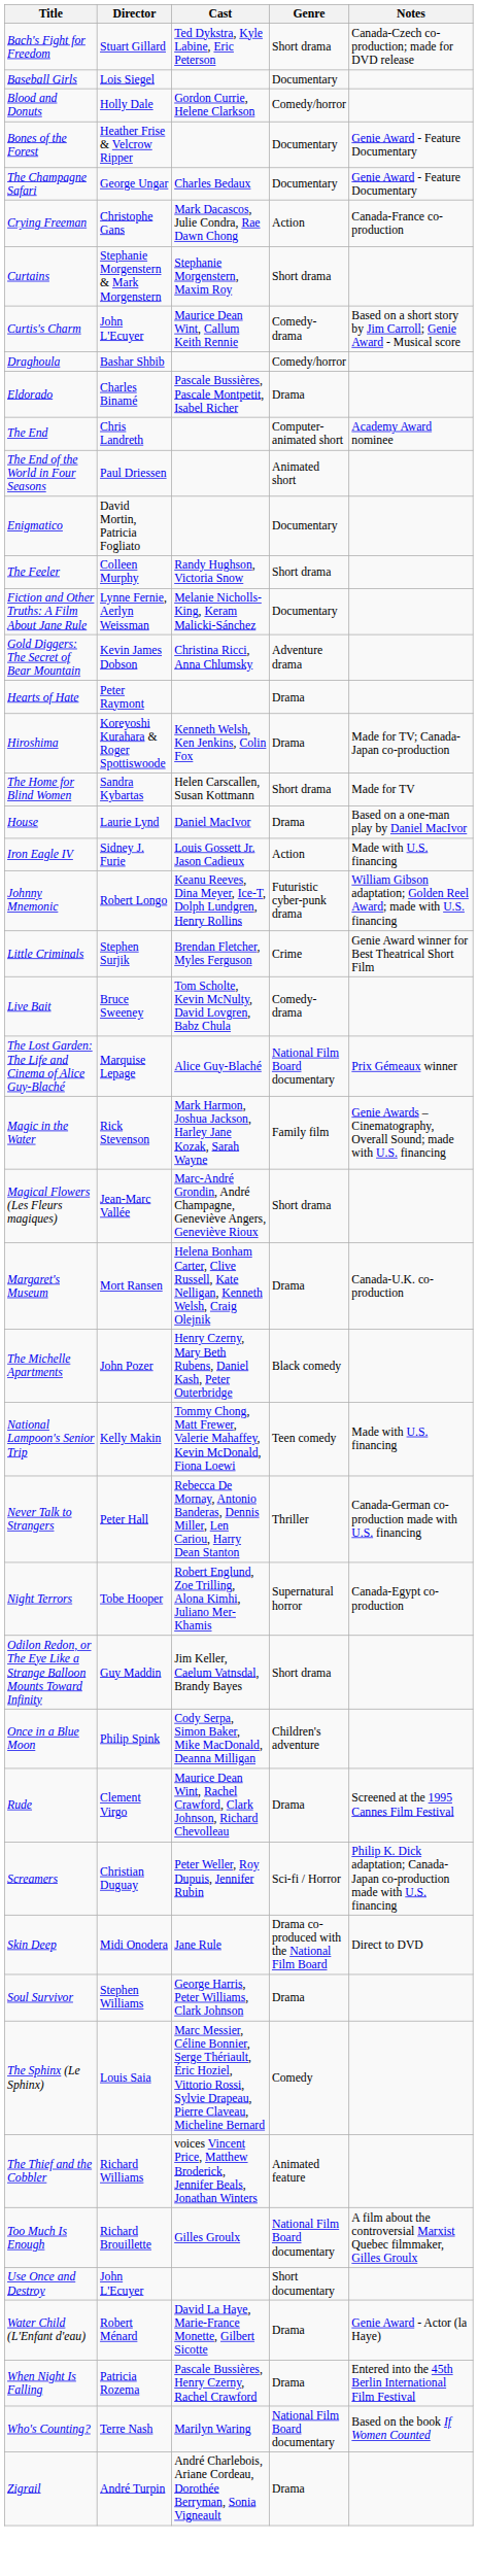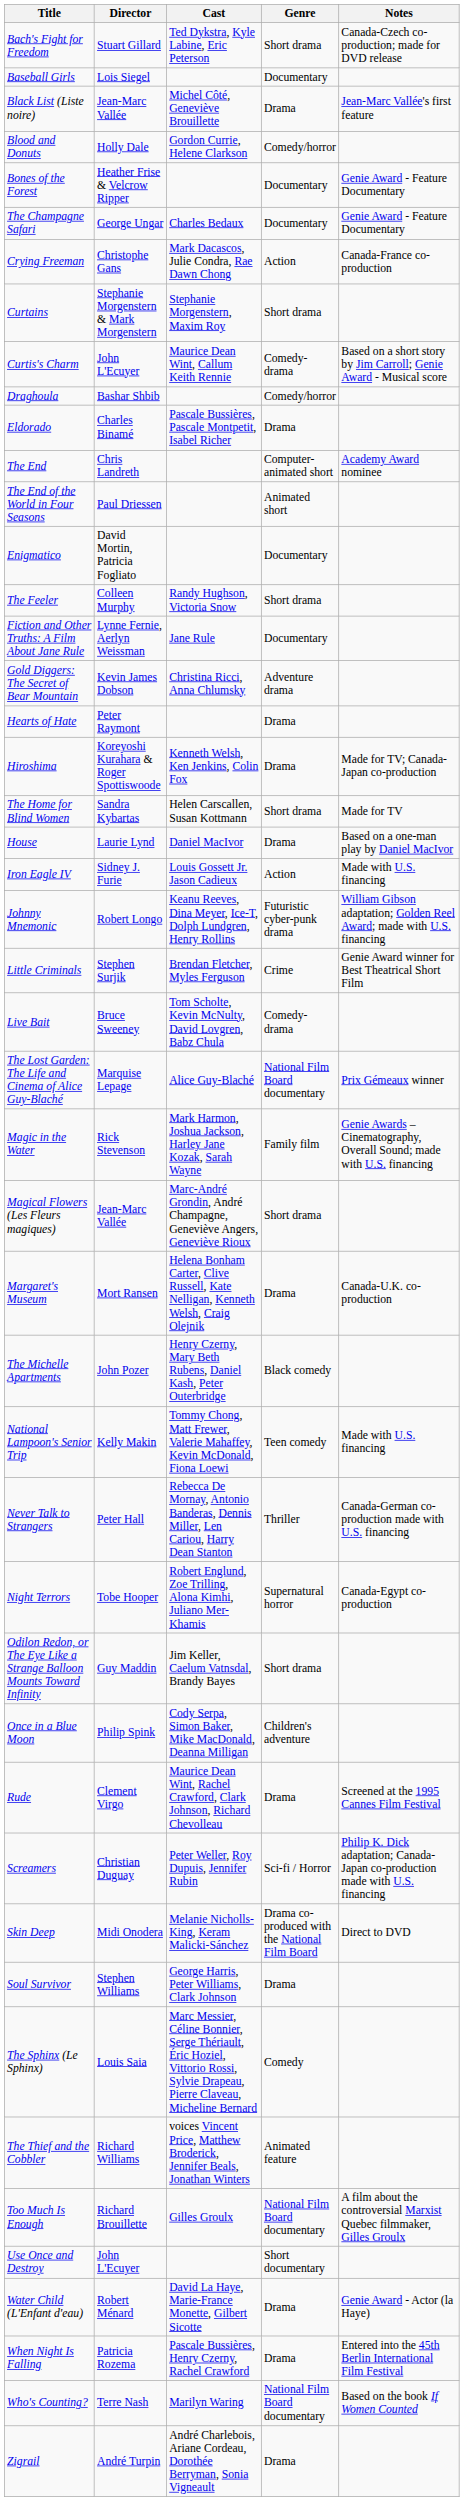+ row: Black List (Liste noire) | Jean-Marc Vallée | Michel Côté, Geneviève Brouillette | Drama | Jean-Marc Vallée's first feature
Fiction and Other Truths: A Film About Jane Rule | Cast: Melanie Nicholls-King, Keram Malicki-Sánchez -> Jane Rule
Skin Deep | Cast: Jane Rule -> Melanie Nicholls-King, Keram Malicki-Sánchez
